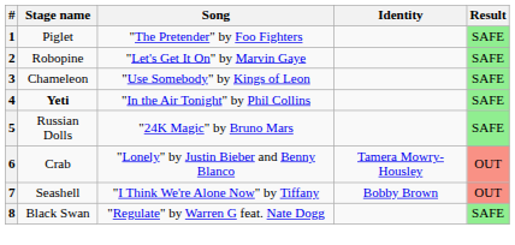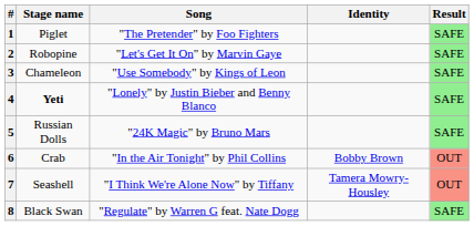4 | Song: "In the Air Tonight" by Phil Collins -> "Lonely" by Justin Bieber and Benny Blanco
6 | Song: "Lonely" by Justin Bieber and Benny Blanco -> "In the Air Tonight" by Phil Collins
6 | Identity: Tamera Mowry-Housley -> Bobby Brown
7 | Identity: Bobby Brown -> Tamera Mowry-Housley
